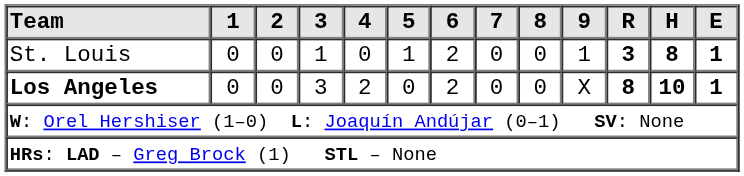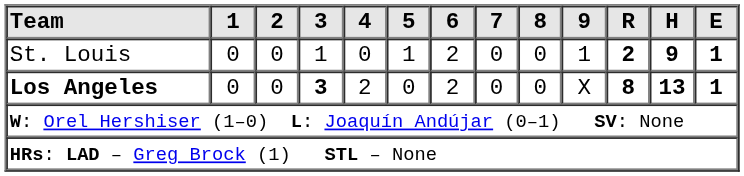St. Louis | R: 3 -> 2
St. Louis | H: 8 -> 9
Los Angeles | 3: normal -> bold
Los Angeles | H: 10 -> 13
